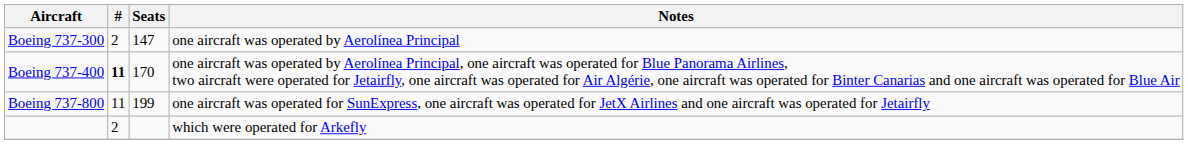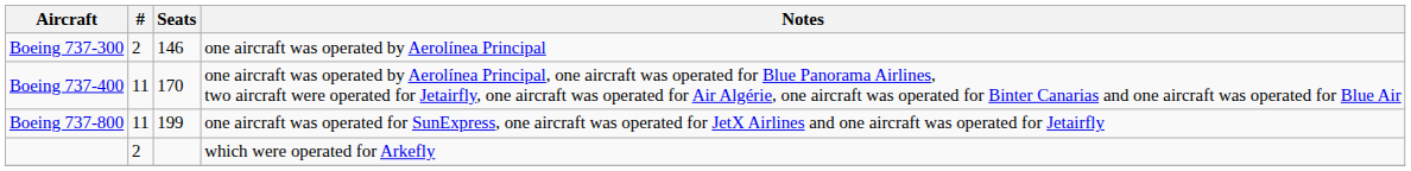Boeing 737-300 | Seats: 147 -> 146
Boeing 737-400 | #: bold -> normal
